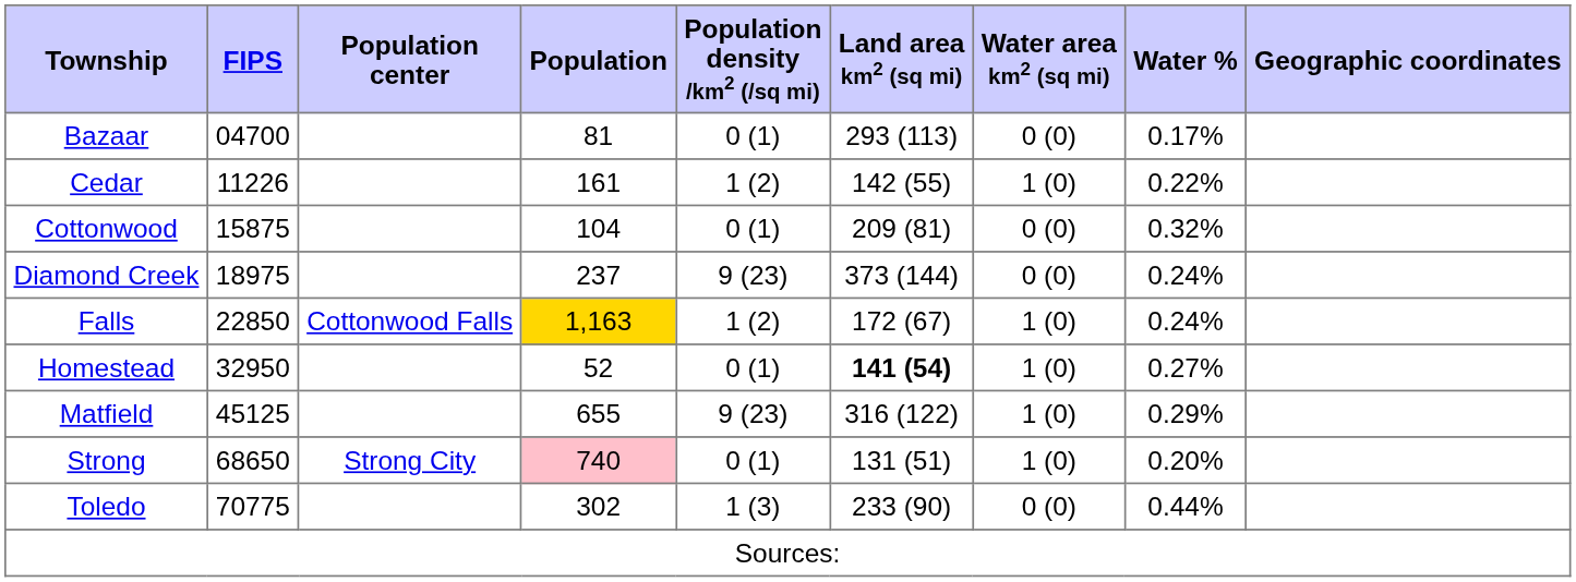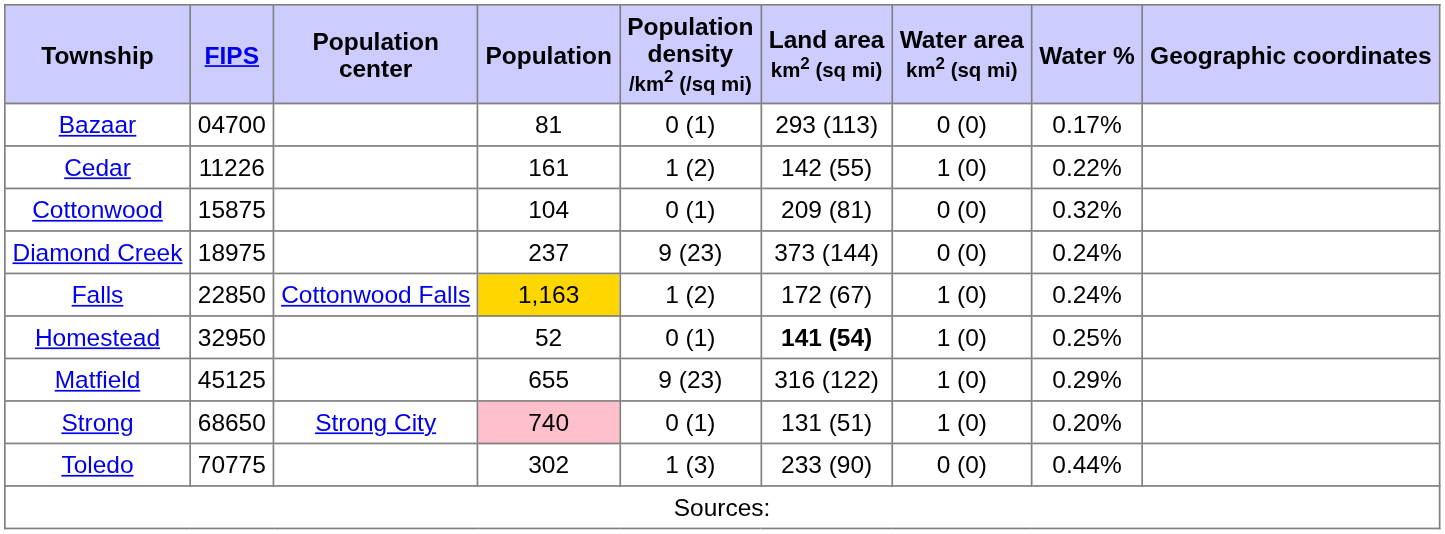Homestead | Water %: 0.27% -> 0.25%
